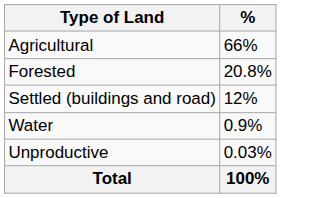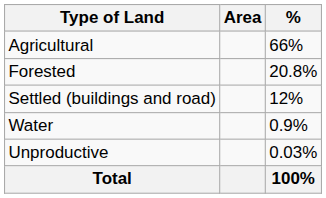+ column: Area
